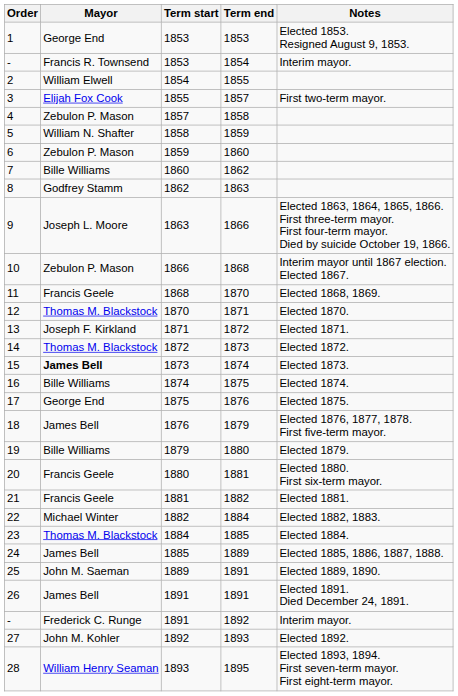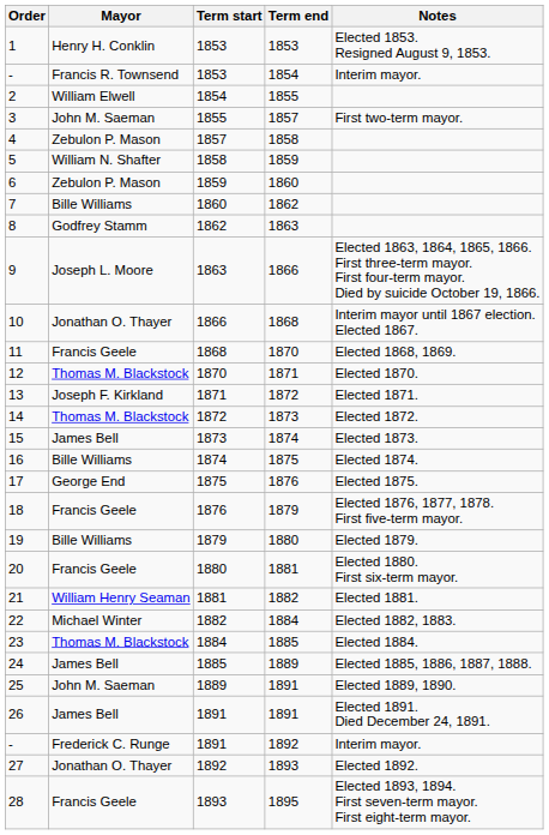1 | Mayor: George End -> Henry H. Conklin
3 | Mayor: Elijah Fox Cook -> John M. Saeman
10 | Mayor: Zebulon P. Mason -> Jonathan O. Thayer
15 | Mayor: bold -> normal
18 | Mayor: James Bell -> Francis Geele
21 | Mayor: Francis Geele -> William Henry Seaman
27 | Mayor: John M. Kohler -> Jonathan O. Thayer
28 | Mayor: William Henry Seaman -> Francis Geele
